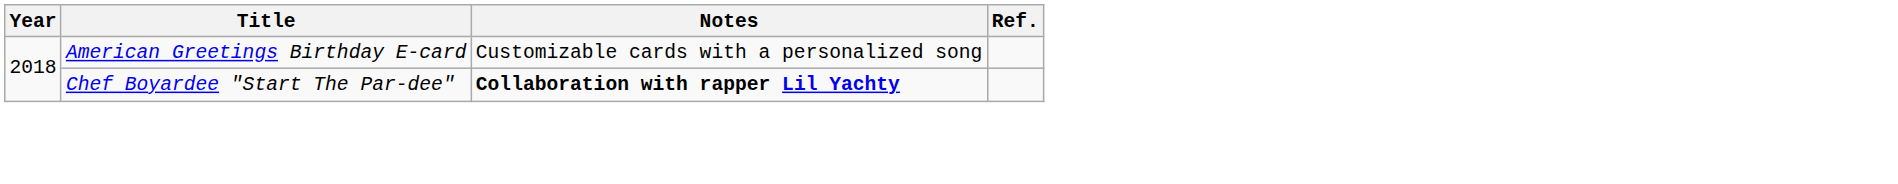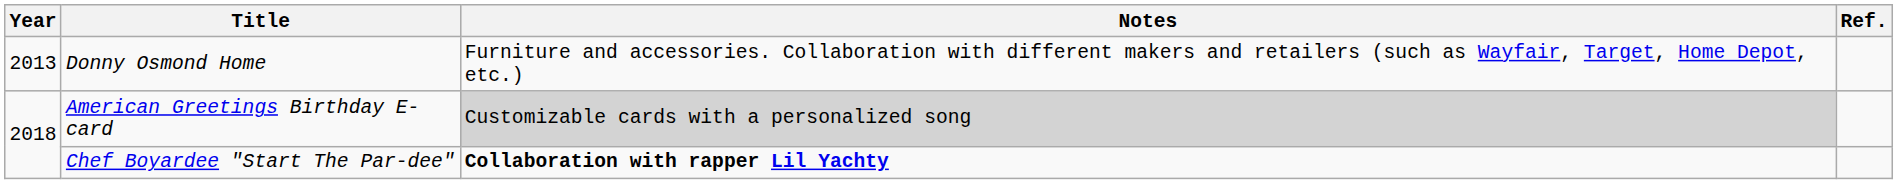+ row: 2013 | Donny Osmond Home | Furniture and accessories. Collaboration with different makers and retailers (such as Wayfair, Target, Home Depot, etc.)
American Greetings Birthday E-card | Notes: no background -> lightgrey background
